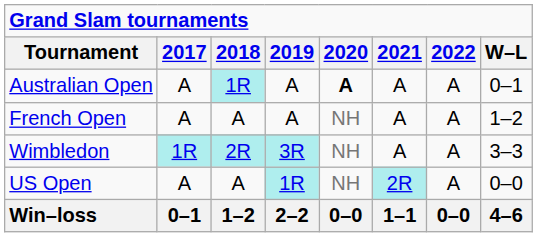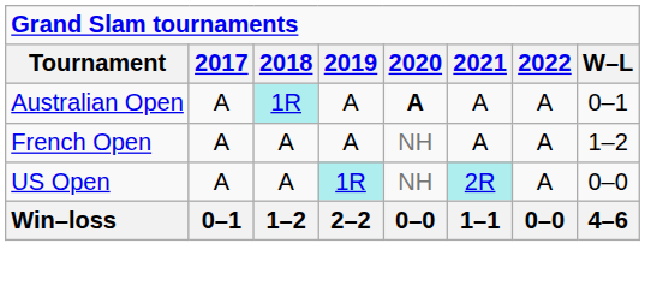- row: Wimbledon | 1R | 2R | 3R | NH | A | A | 3–3
